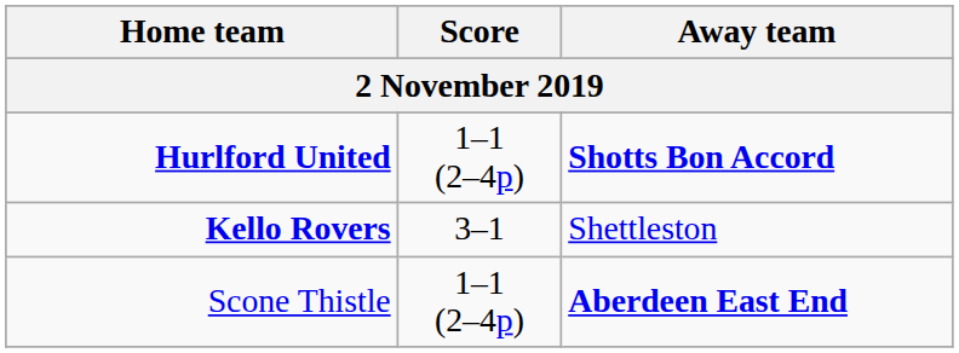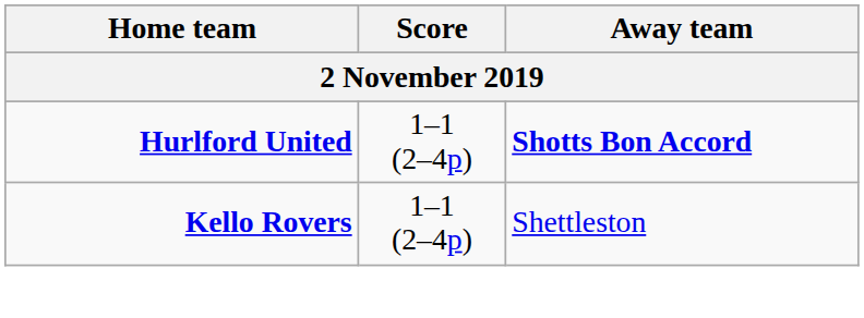Kello Rovers | Score: 3–1 -> 1–1 (2–4p)
- row: Scone Thistle | 1–1 (2–4p) | Aberdeen East End
